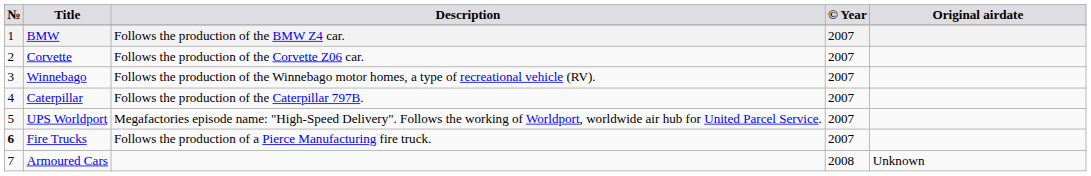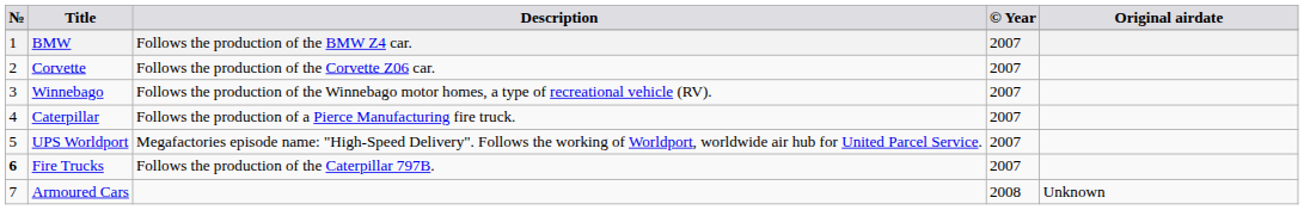Caterpillar | Description: Follows the production of the Caterpillar 797B. -> Follows the production of a Pierce Manufacturing fire truck.
Fire Trucks | Description: Follows the production of a Pierce Manufacturing fire truck. -> Follows the production of the Caterpillar 797B.
